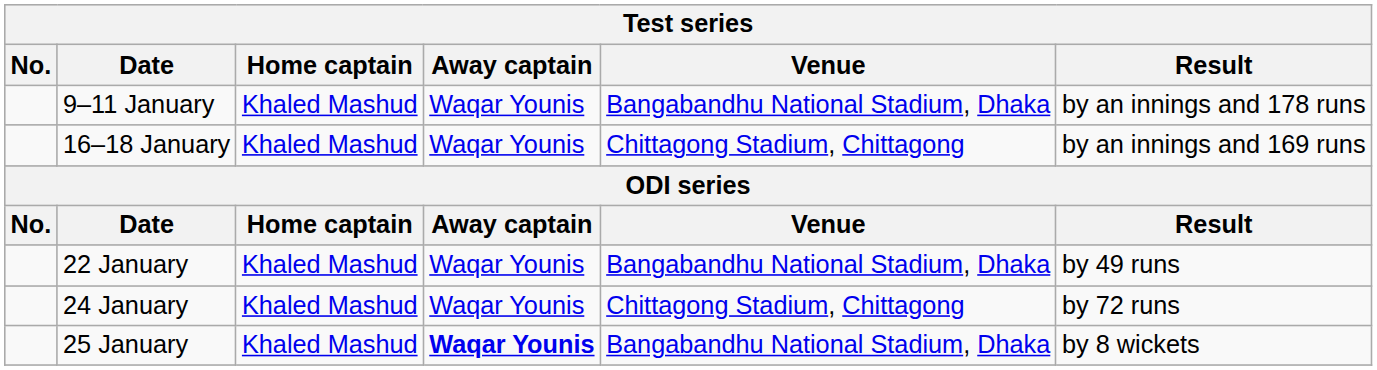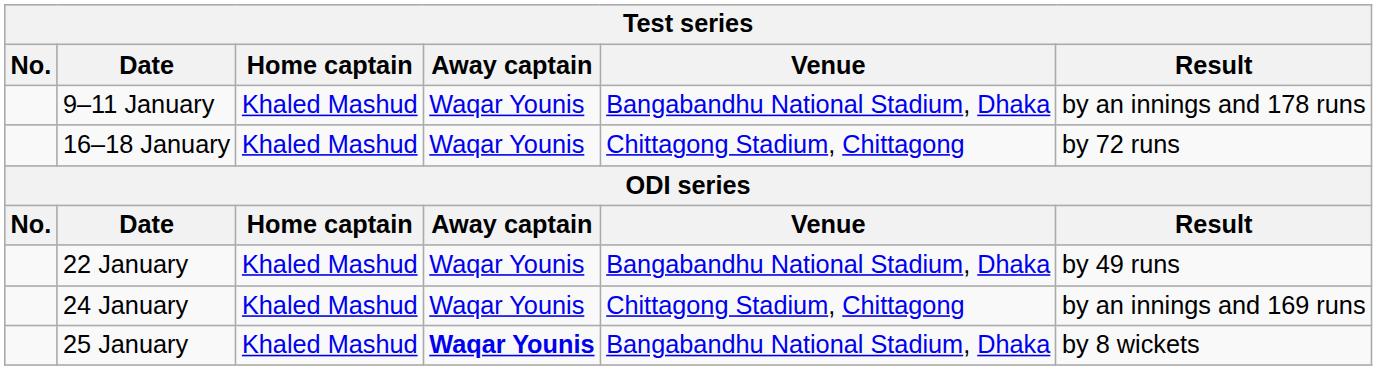16–18 January | Result: by an innings and 169 runs -> by 72 runs
24 January | Result: by 72 runs -> by an innings and 169 runs
